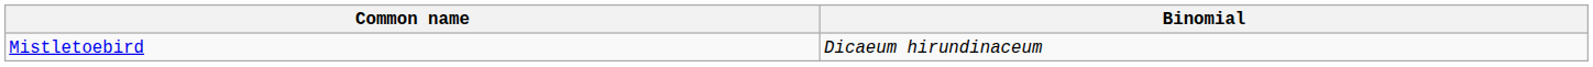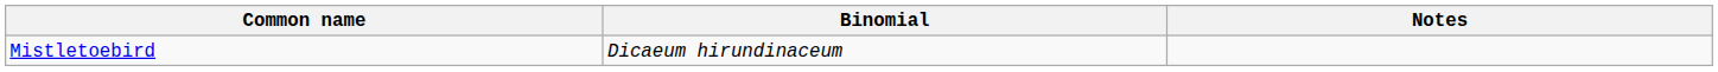+ column: Notes
